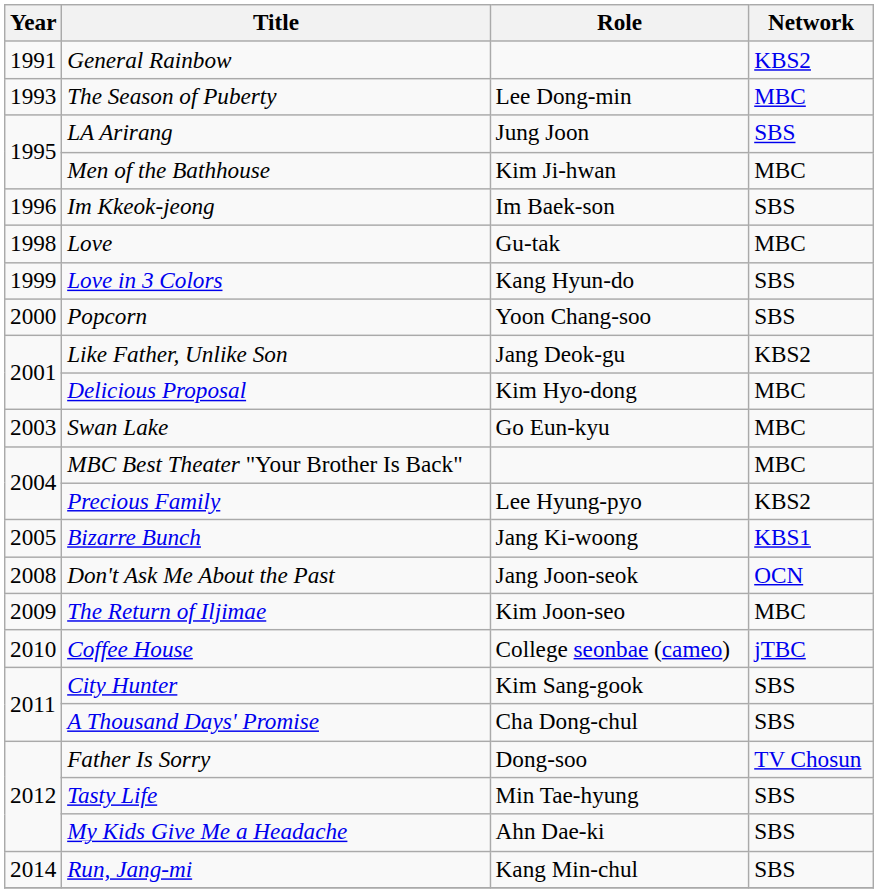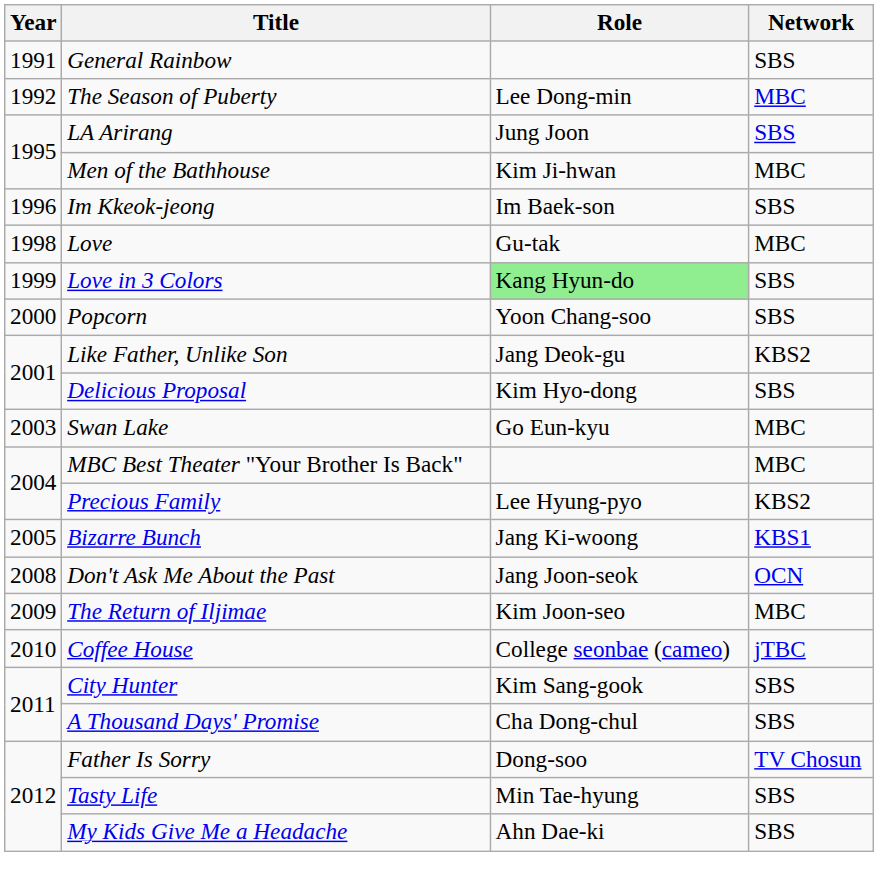General Rainbow | Network: KBS2 -> SBS
The Season of Puberty | Year: 1993 -> 1992
Love in 3 Colors | Role: no background -> lightgreen background
Delicious Proposal | Network: MBC -> SBS
- row: 2014 | Run, Jang-mi | Kang Min-chul | SBS
